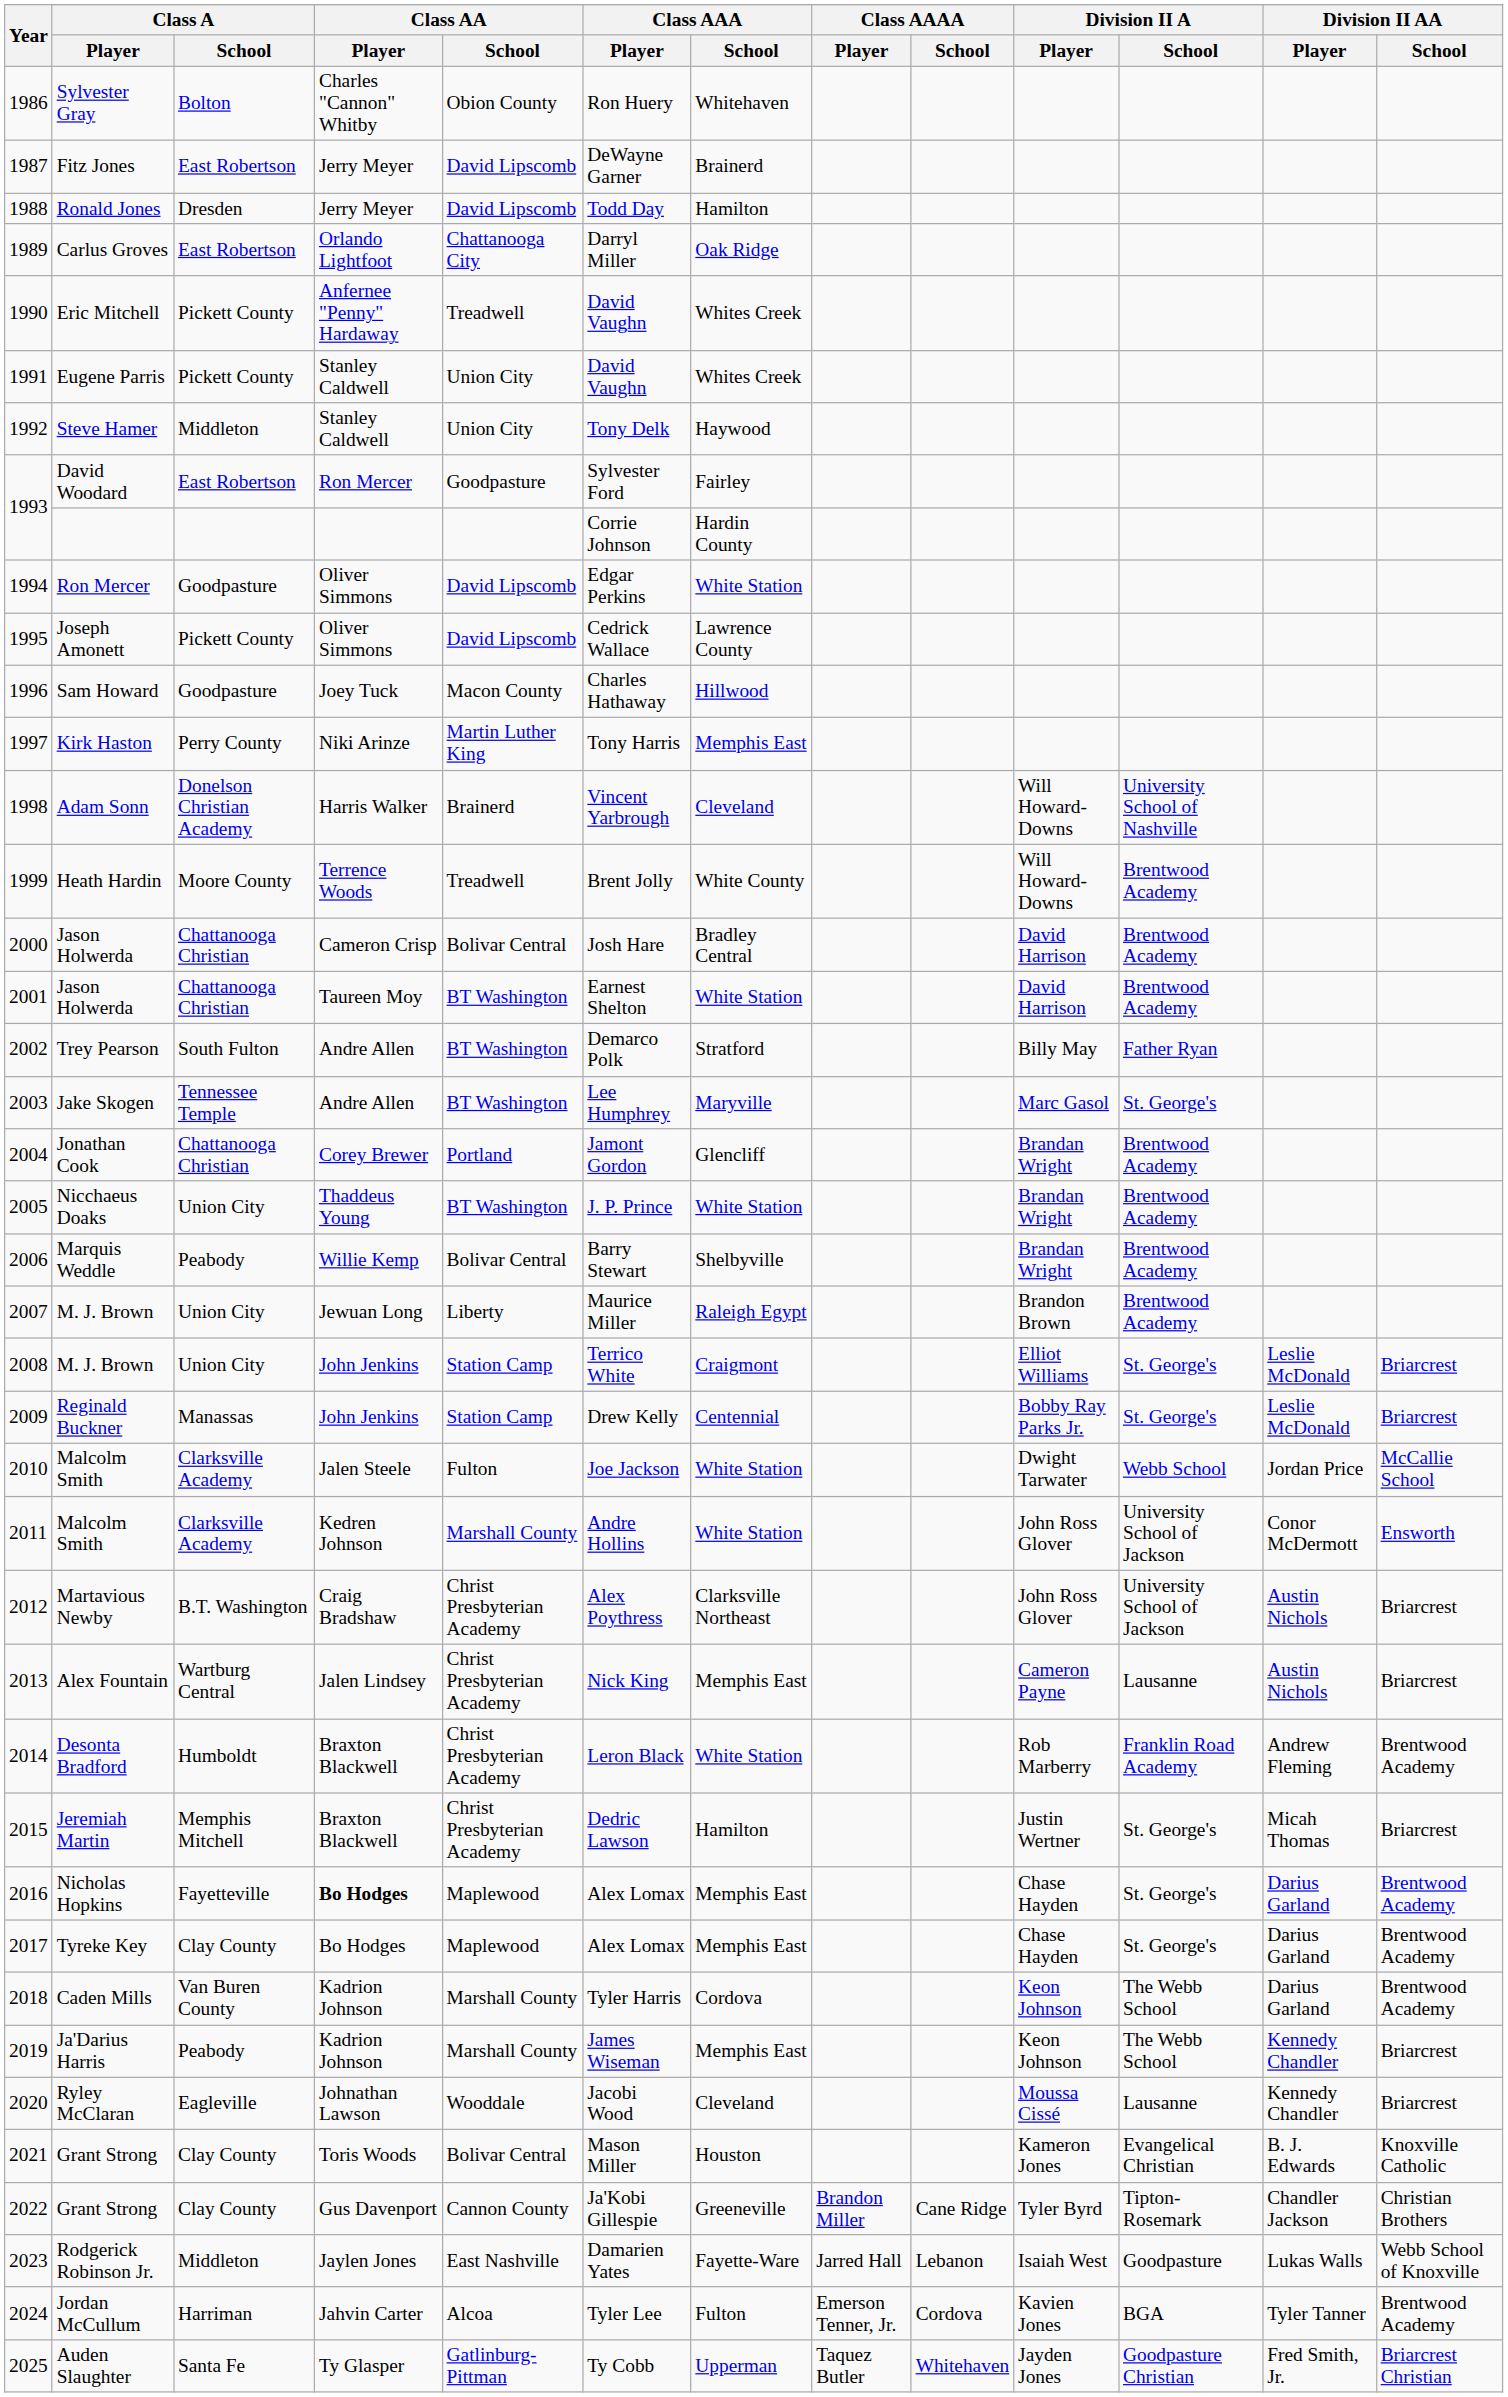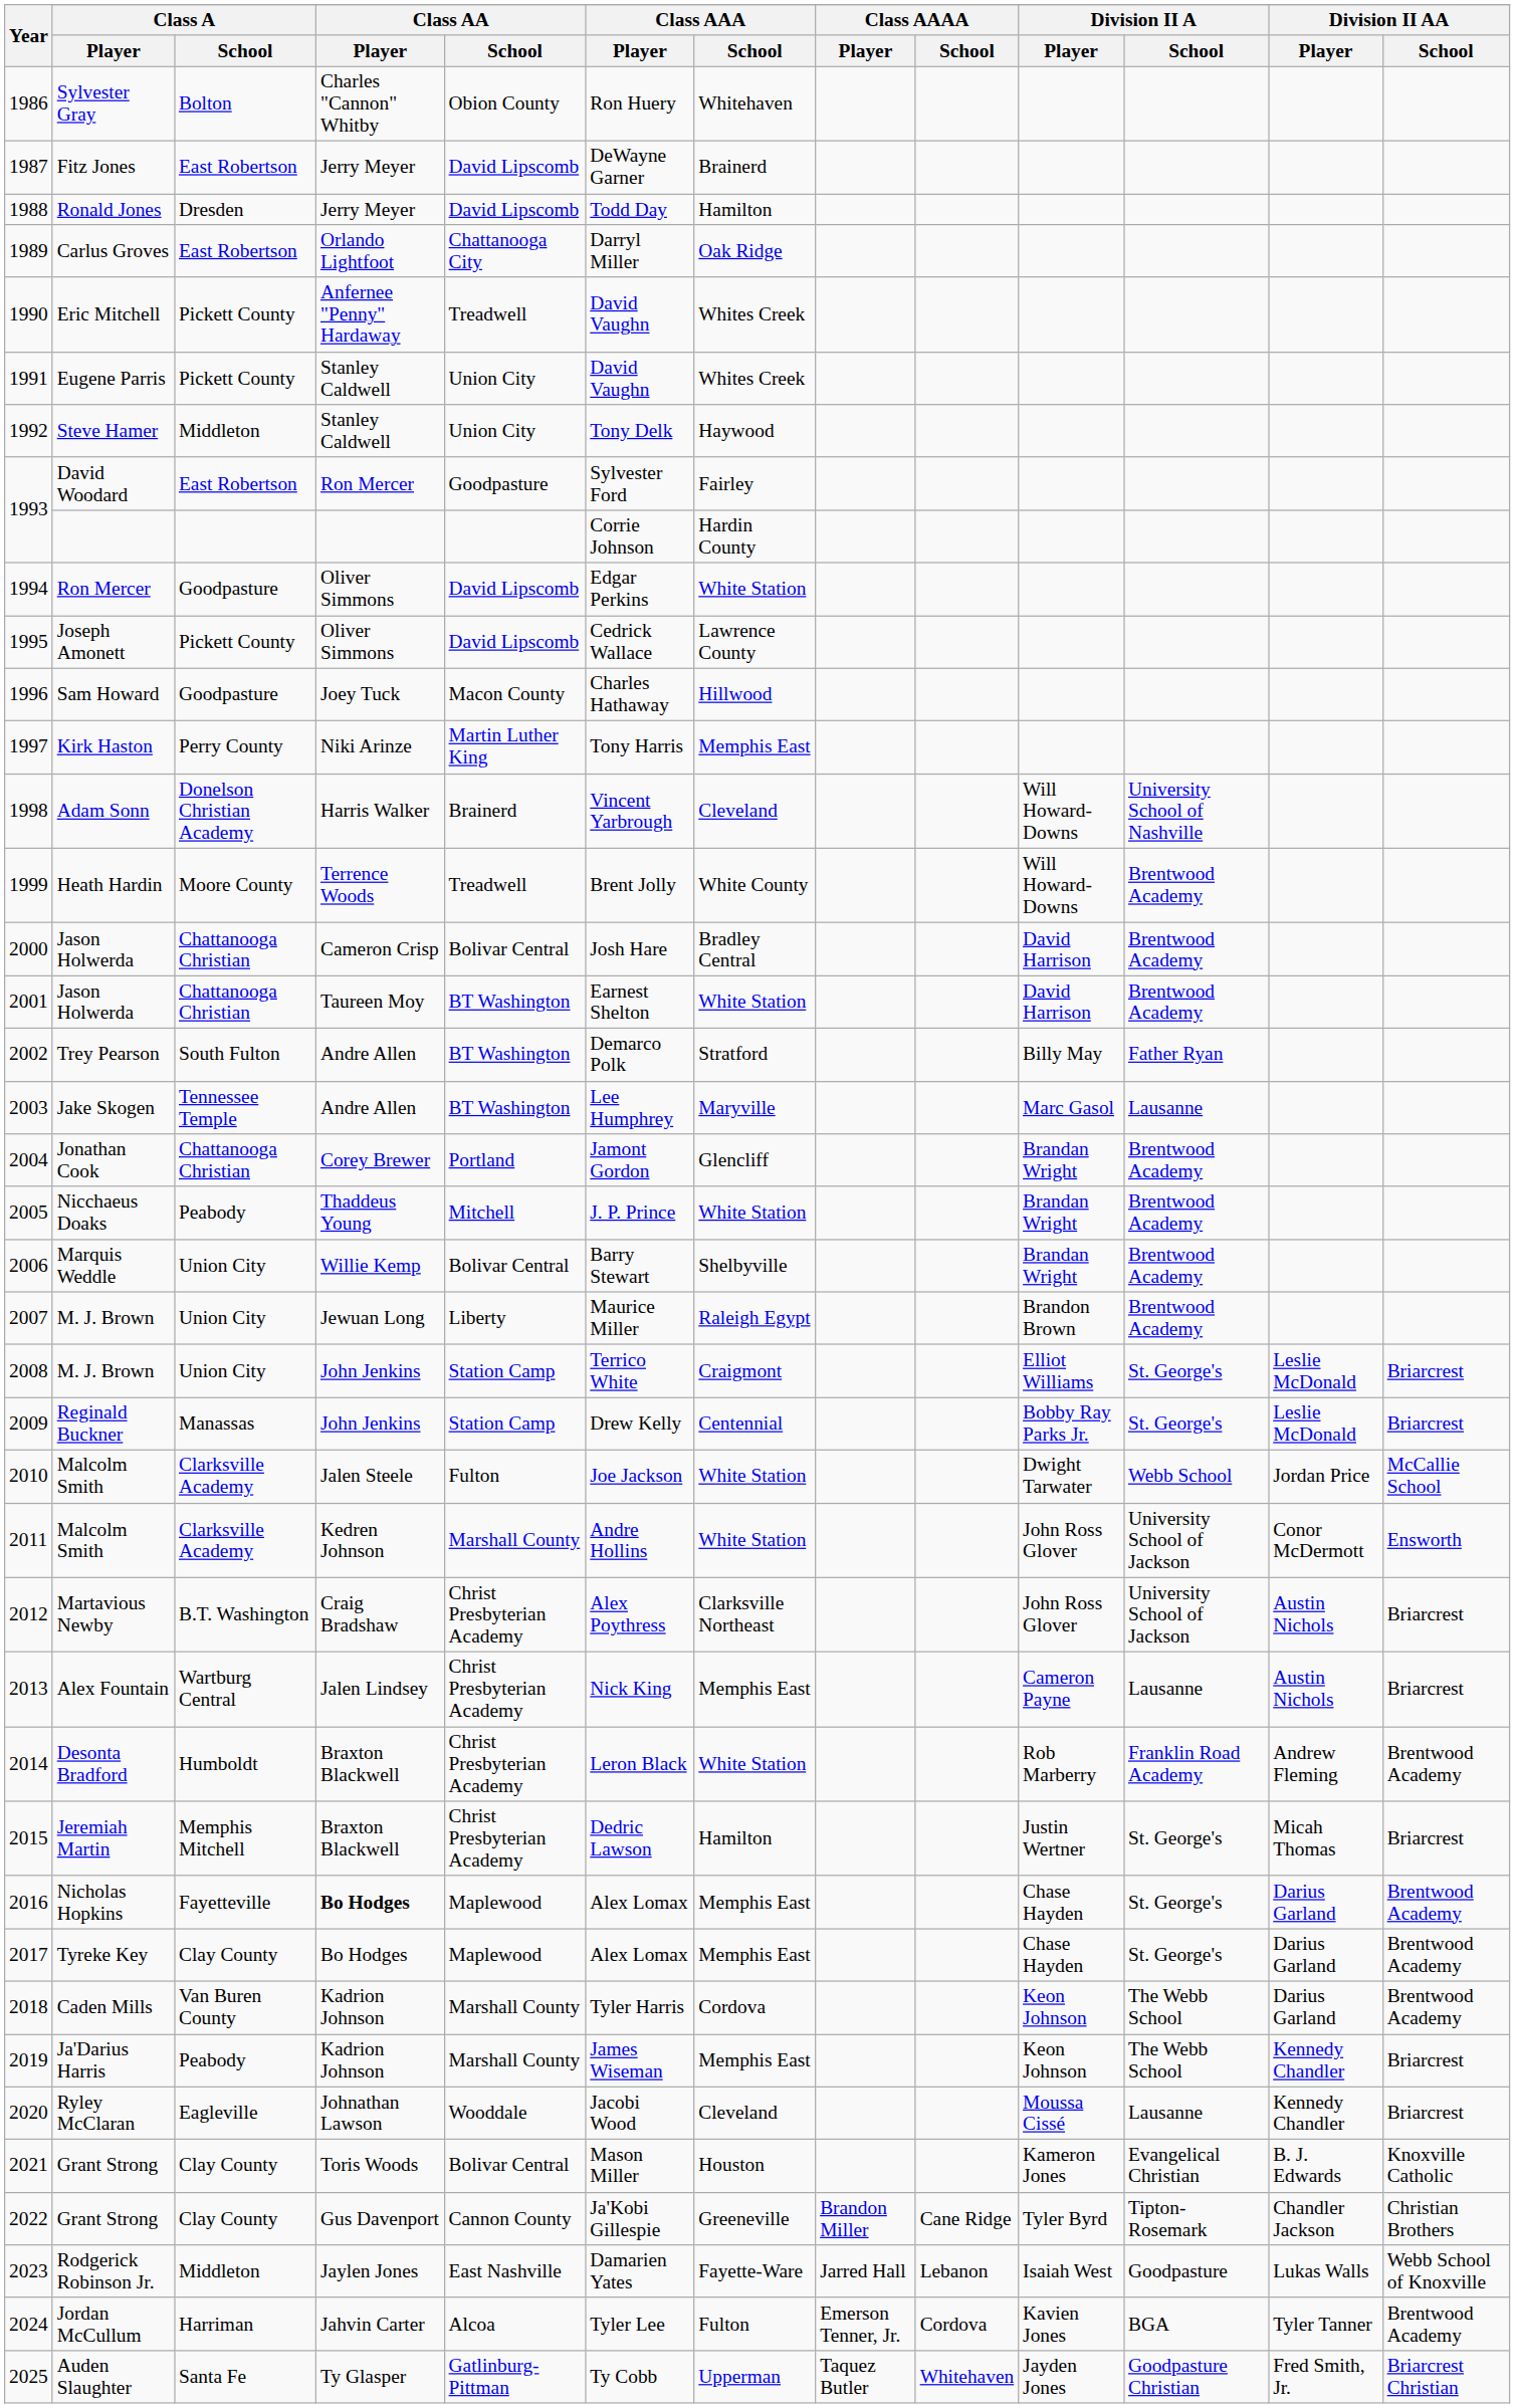Jake Skogen | Division II A / School: St. George's -> Lausanne
Nicchaeus Doaks | Class A / School: Union City -> Peabody
Nicchaeus Doaks | Class AA / School: BT Washington -> Mitchell
Marquis Weddle | Class A / School: Peabody -> Union City
